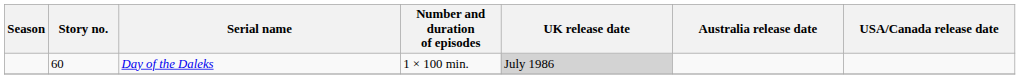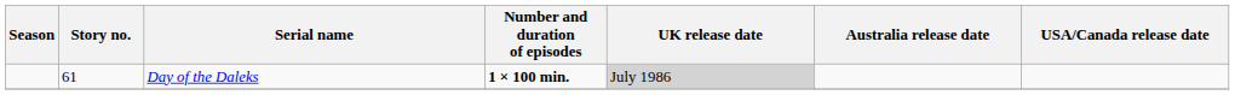Day of the Daleks | Story no.: 60 -> 61
Day of the Daleks | Number and duration of episodes: normal -> bold
